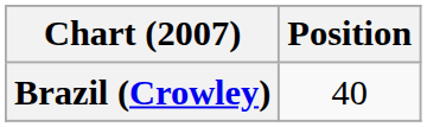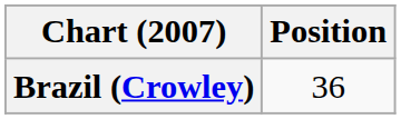Brazil (Crowley) | Position: 40 -> 36
